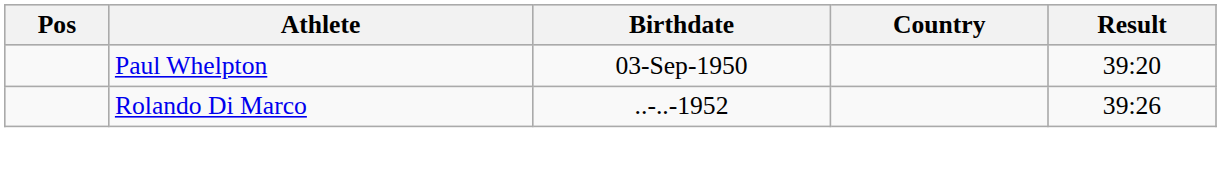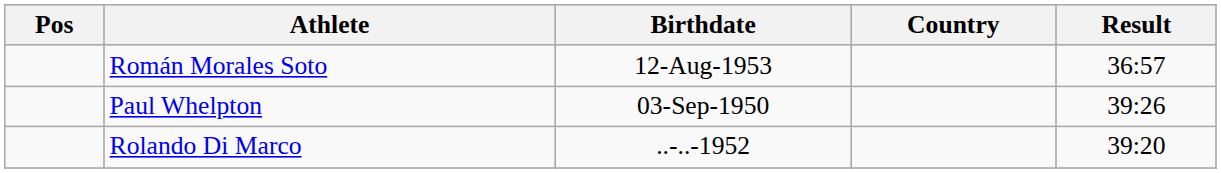+ row: Román Morales Soto | 12-Aug-1953 | 36:57
Paul Whelpton | Result: 39:20 -> 39:26
Rolando Di Marco | Result: 39:26 -> 39:20
